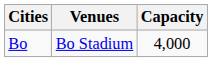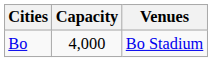columns swapped: Venues <-> Capacity
